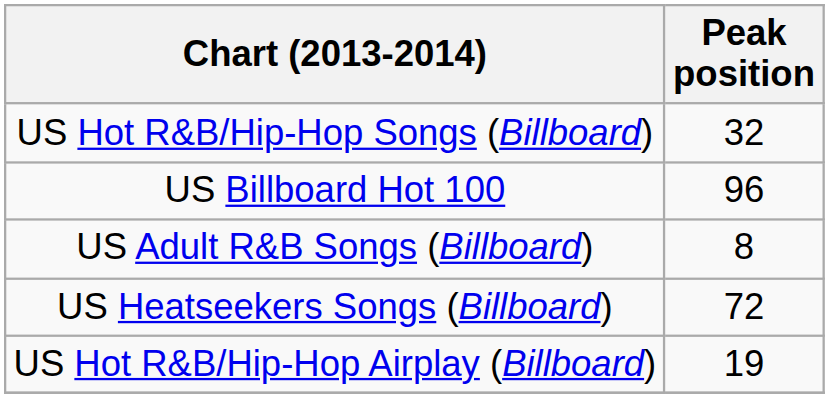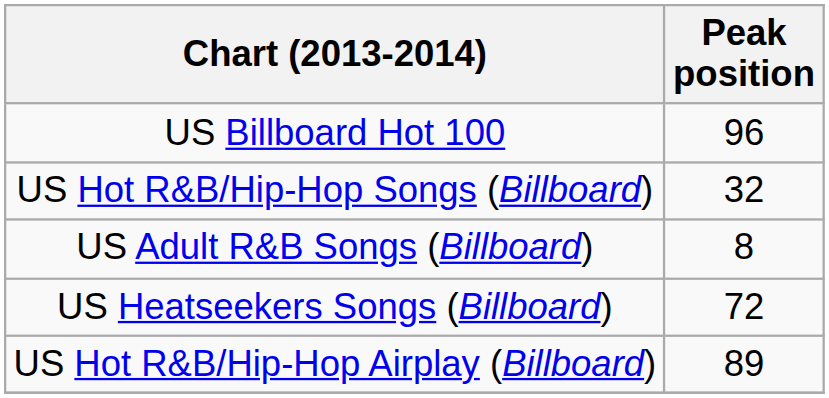rows swapped: US Billboard Hot 100 <-> US Hot R&B/Hip-Hop Songs (Billboard)
US Hot R&B/Hip-Hop Airplay (Billboard) | Peak position: 19 -> 89
